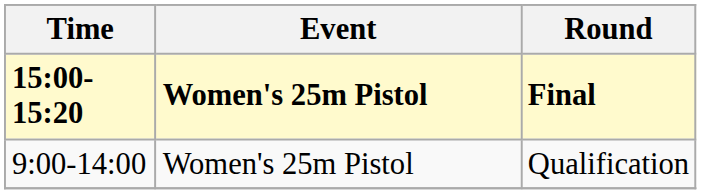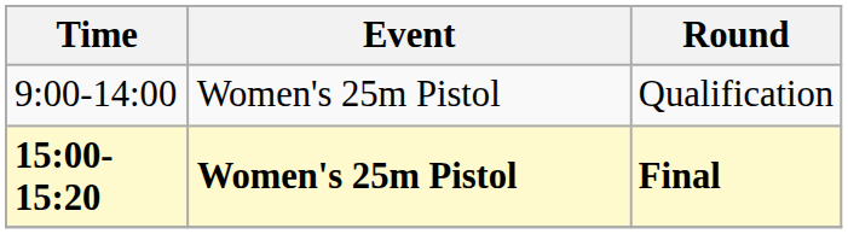rows swapped: Qualification <-> Final
